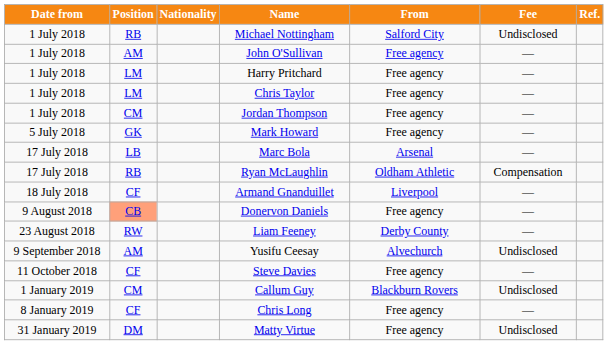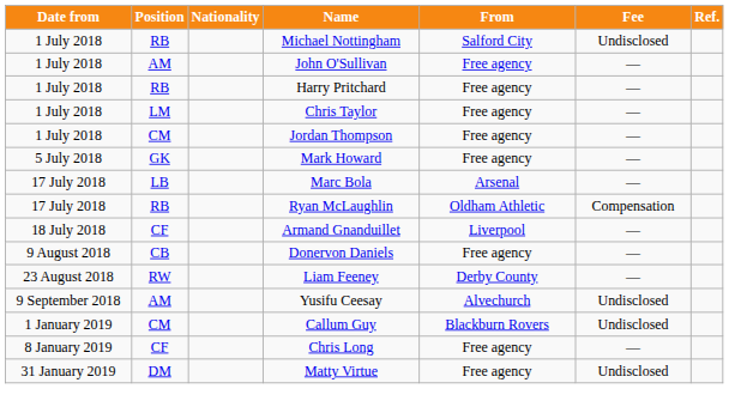Harry Pritchard | Position: LM -> RB
Donervon Daniels | Position: lightsalmon background -> no background
- row: 11 October 2018 | CF | Steve Davies | Free agency | —
